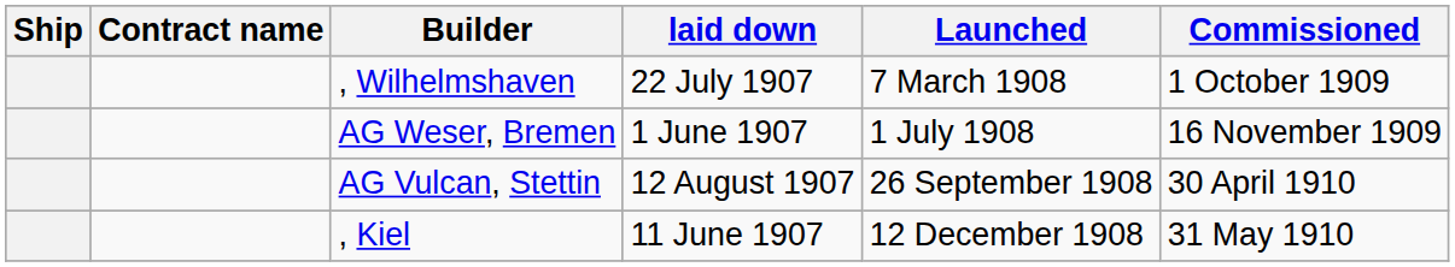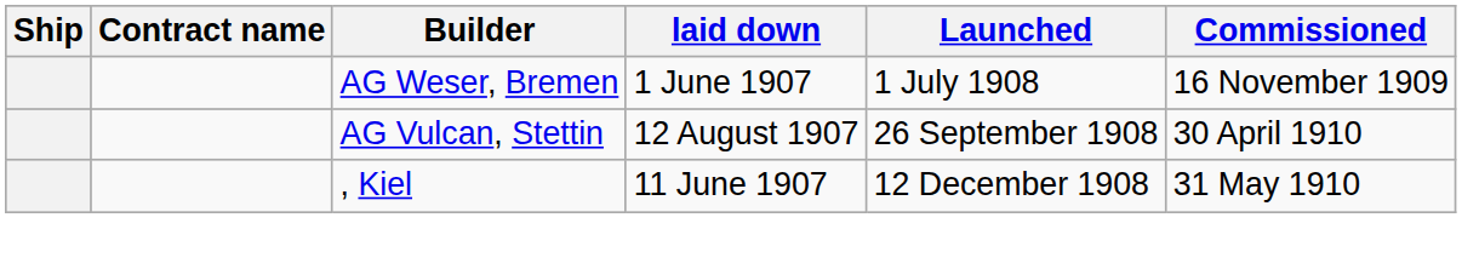- row: , Wilhelmshaven | 22 July 1907 | 7 March 1908 | 1 October 1909
